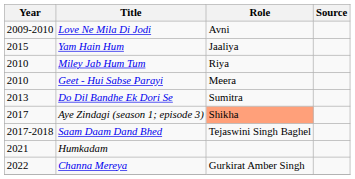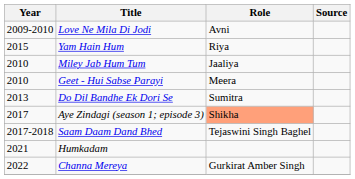Yam Hain Hum | Role: Jaaliya -> Riya
Miley Jab Hum Tum | Role: Riya -> Jaaliya
